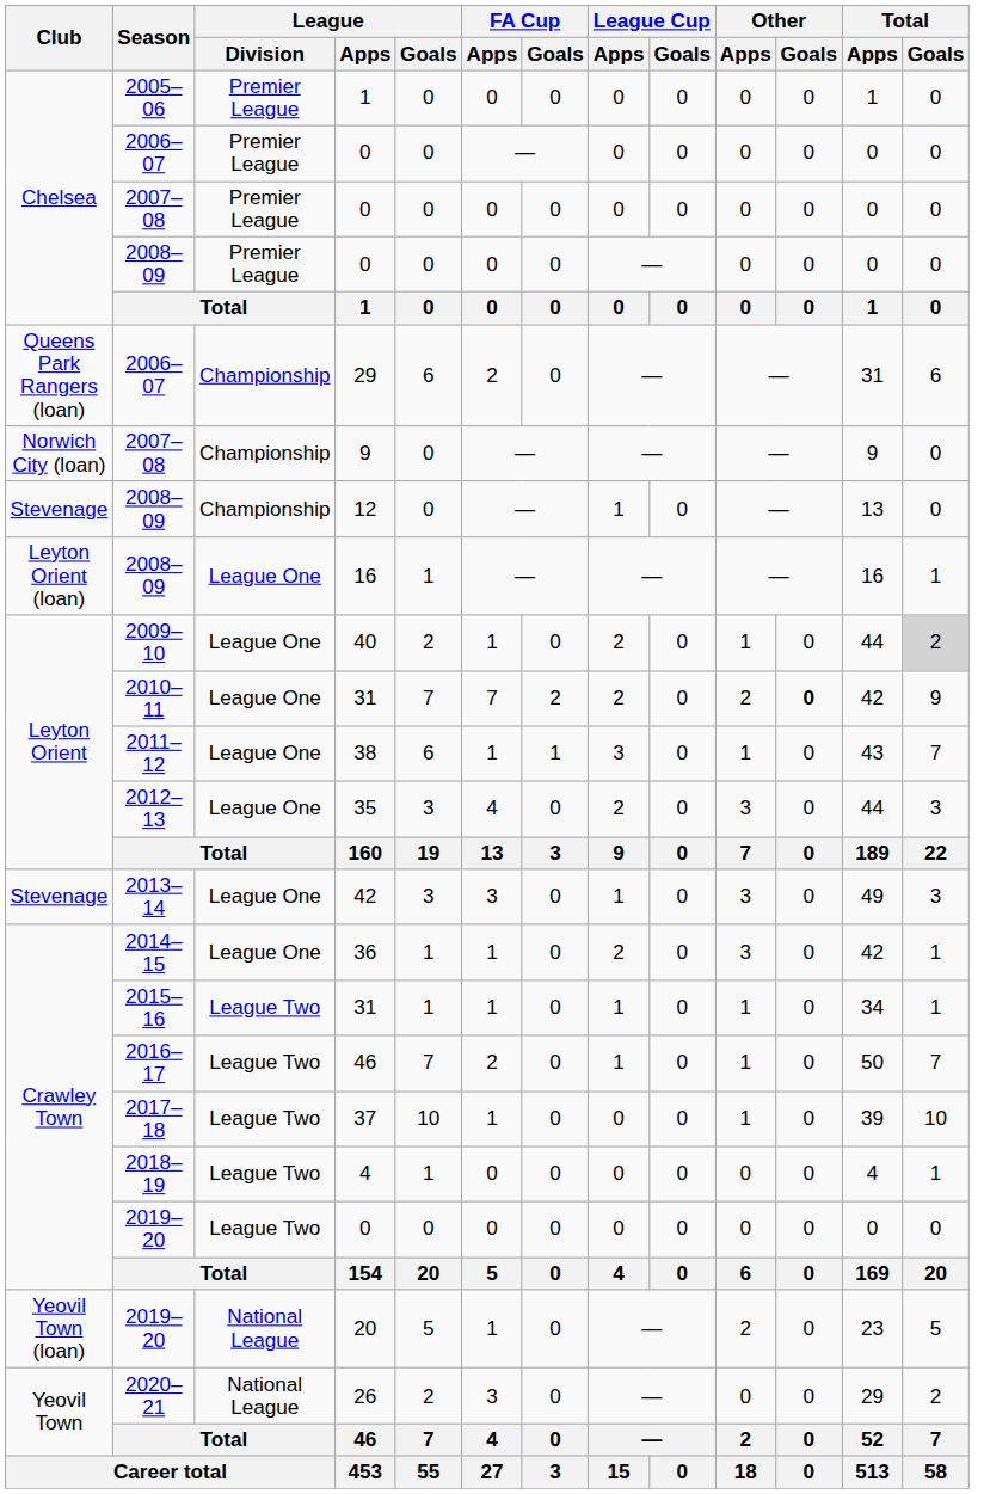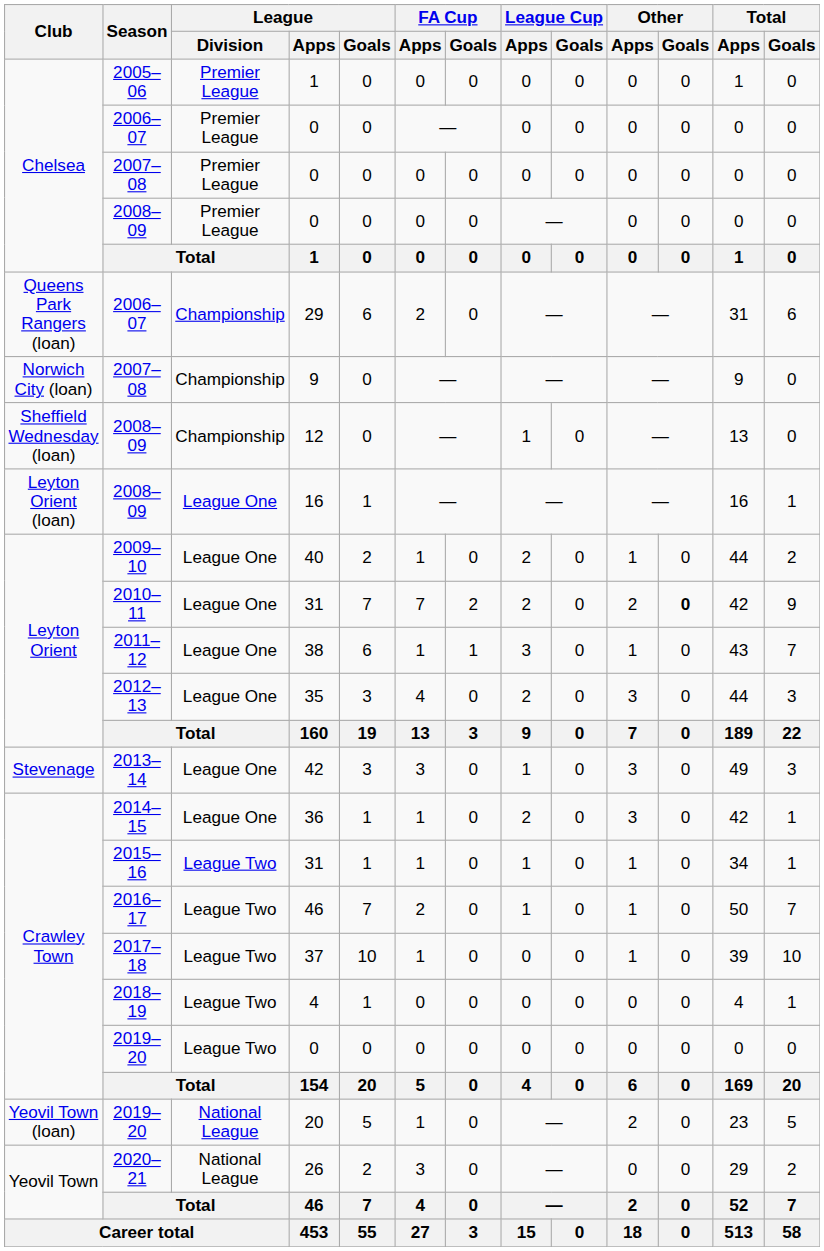12 | Club: Stevenage -> Sheffield Wednesday (loan)
40 | Total / Goals: lightgrey background -> no background
